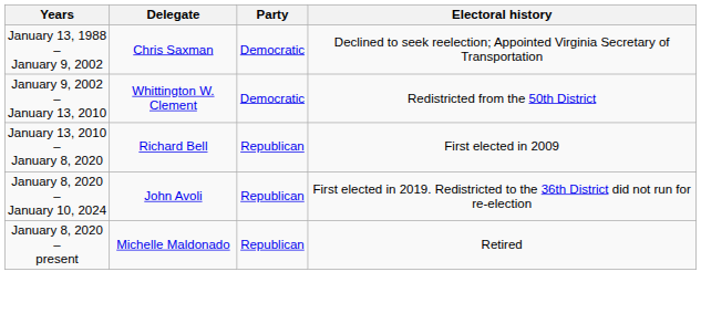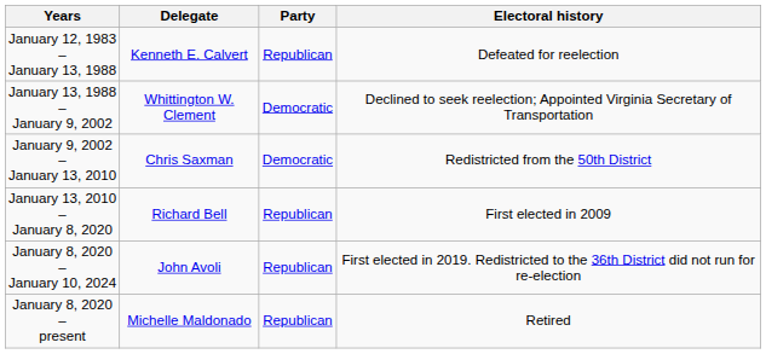+ row: January 12, 1983 – January 13, 1988 | Kenneth E. Calvert | Republican | Defeated for reelection
January 13, 1988 – January 9, 2002 | Delegate: Chris Saxman -> Whittington W. Clement
January 9, 2002 – January 13, 2010 | Delegate: Whittington W. Clement -> Chris Saxman
